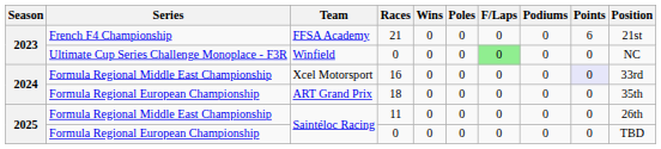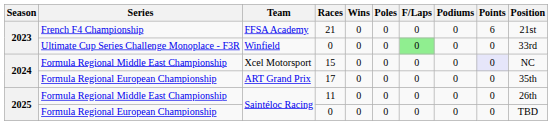Winfield | Position: NC -> 33rd
Xcel Motorsport | Races: 16 -> 15
Xcel Motorsport | Position: 33rd -> NC
ART Grand Prix | Races: 18 -> 17
